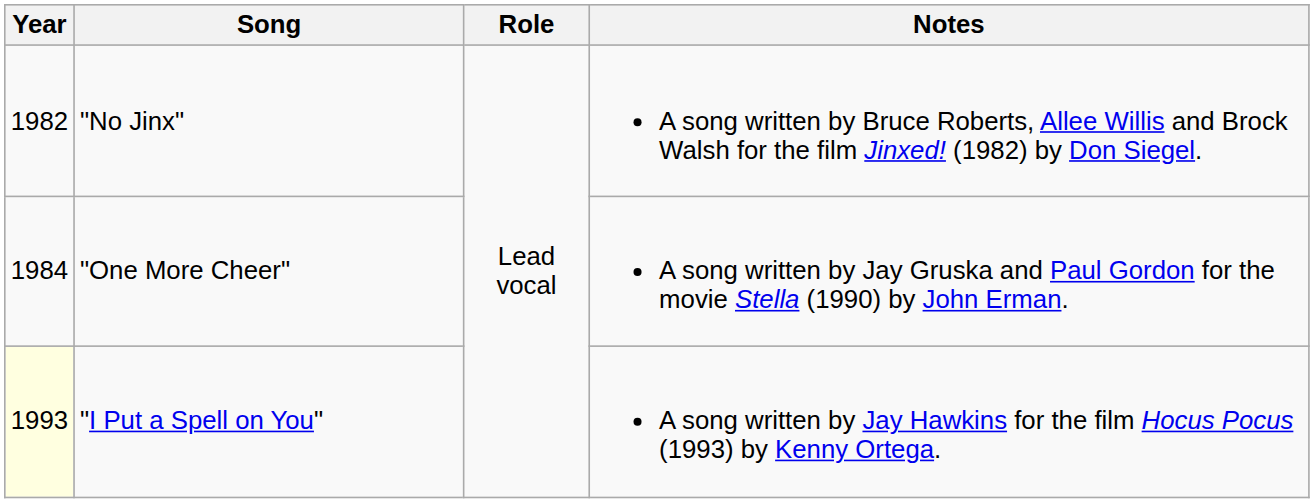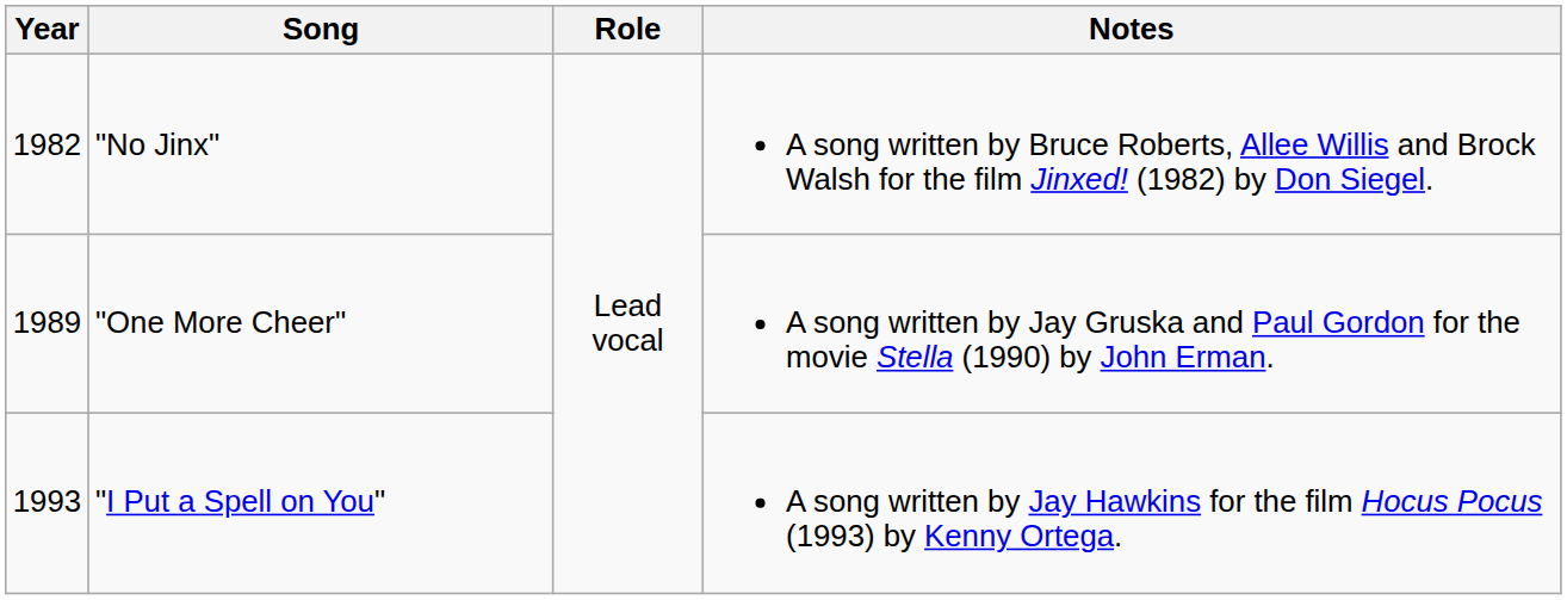"One More Cheer" | Year: 1984 -> 1989
"I Put a Spell on You" | Year: lightyellow background -> no background
